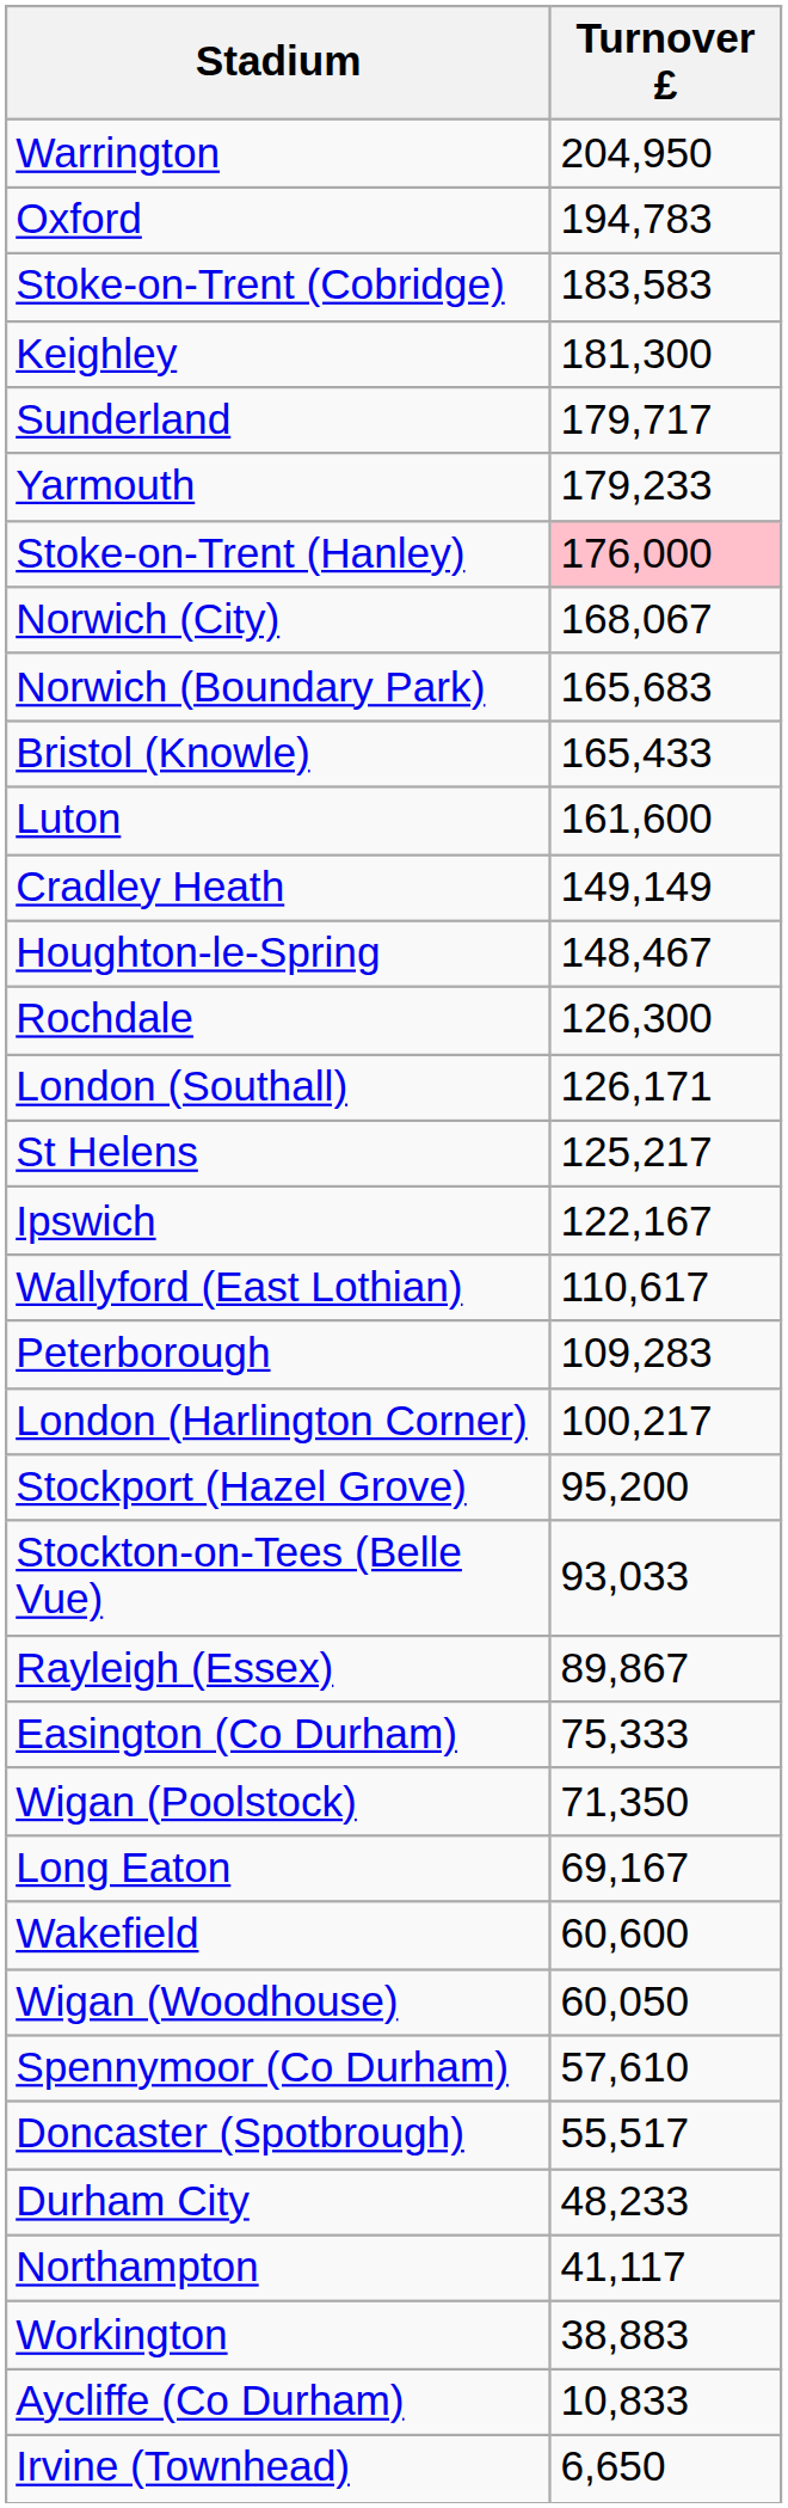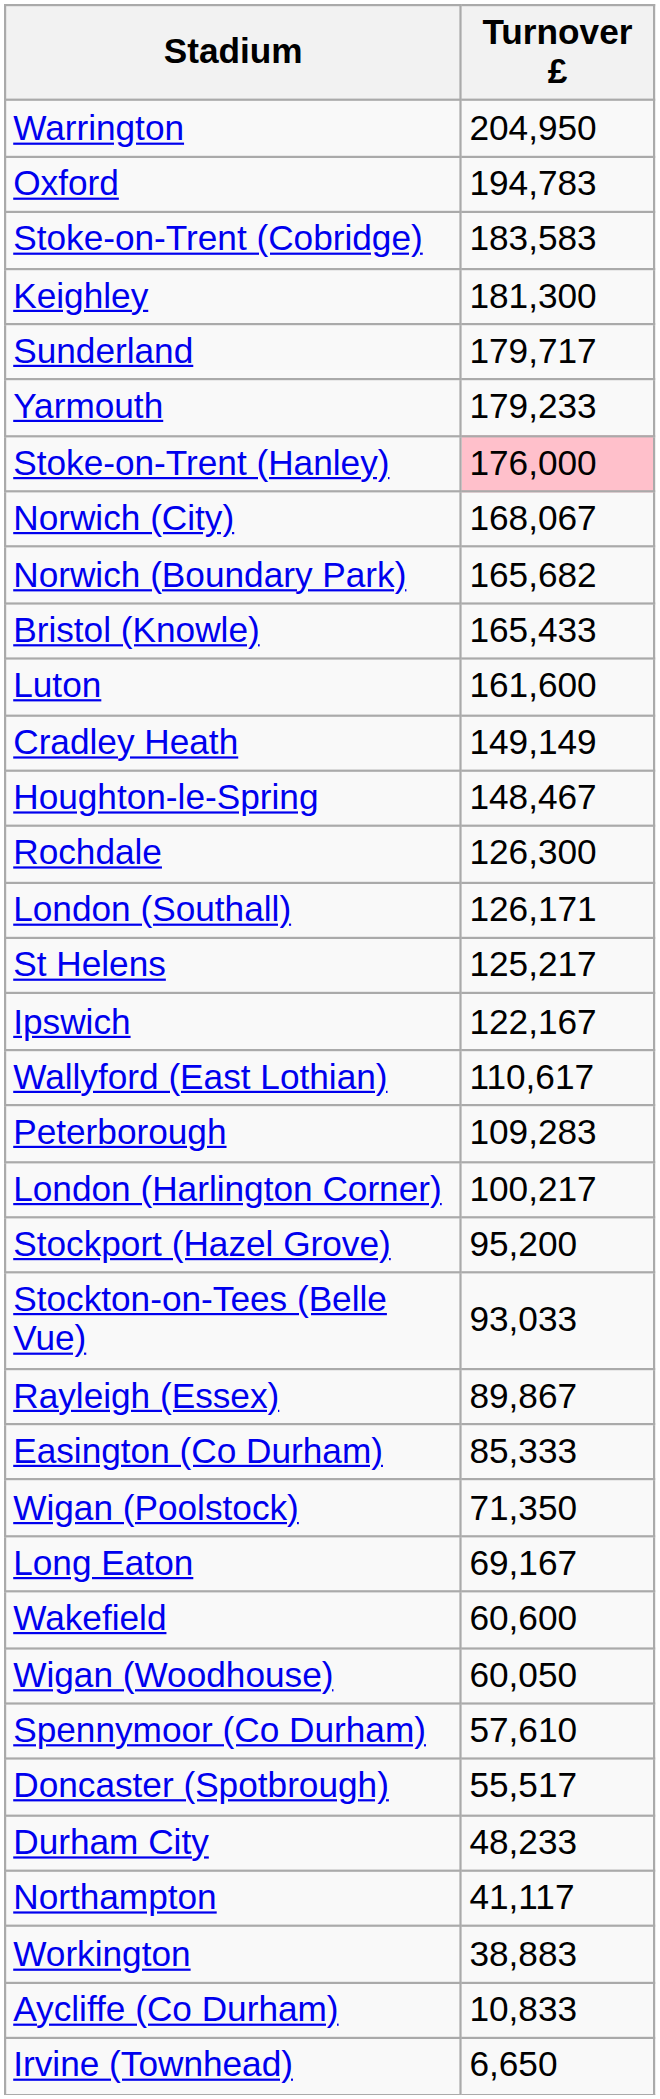Norwich (Boundary Park) | Turnover £: 165,683 -> 165,682
Easington (Co Durham) | Turnover £: 75,333 -> 85,333
